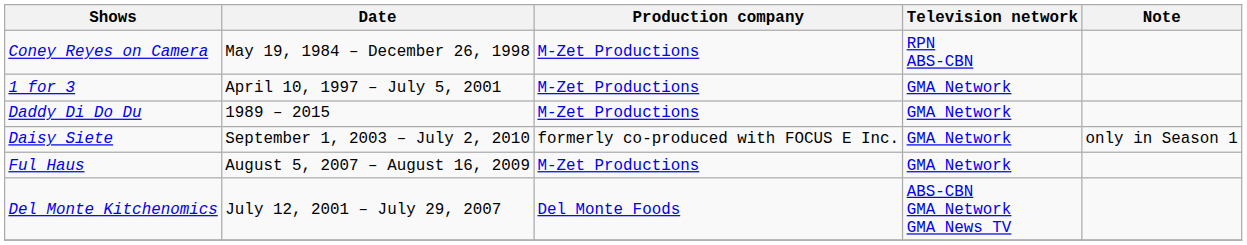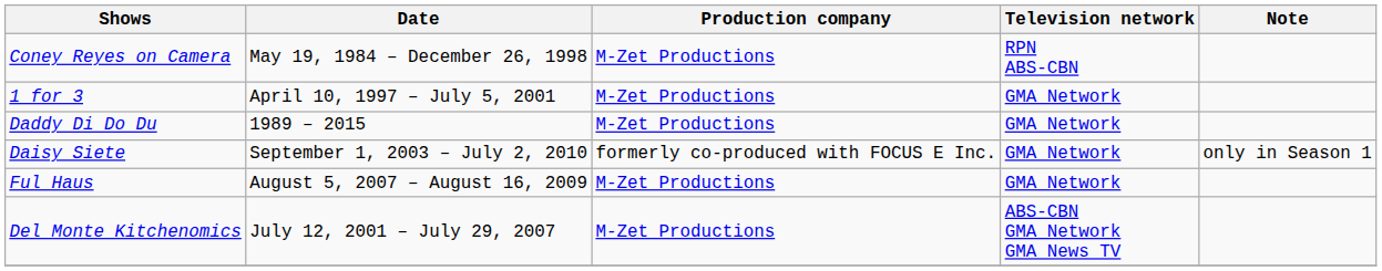Del Monte Kitchenomics | Production company: Del Monte Foods -> M-Zet Productions
